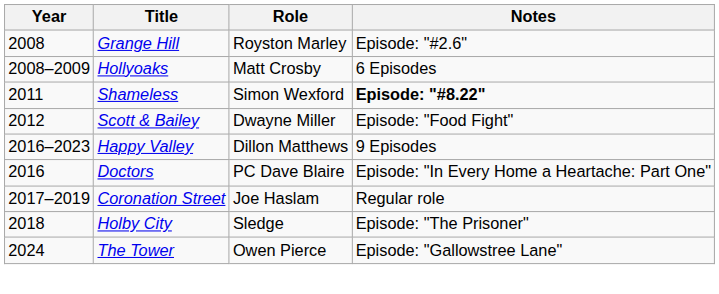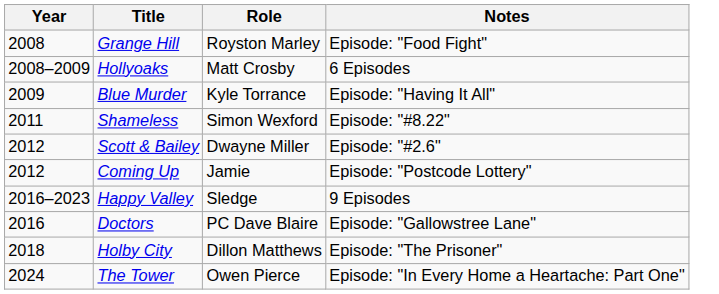Grange Hill | Notes: Episode: "#2.6" -> Episode: "Food Fight"
+ row: 2009 | Blue Murder | Kyle Torrance | Episode: "Having It All"
Shameless | Notes: bold -> normal
Scott & Bailey | Notes: Episode: "Food Fight" -> Episode: "#2.6"
+ row: 2012 | Coming Up | Jamie | Episode: "Postcode Lottery"
Happy Valley | Role: Dillon Matthews -> Sledge
Doctors | Notes: Episode: "In Every Home a Heartache: Part One" -> Episode: "Gallowstree Lane"
- row: 2017–2019 | Coronation Street | Joe Haslam | Regular role
Holby City | Role: Sledge -> Dillon Matthews
The Tower | Notes: Episode: "Gallowstree Lane" -> Episode: "In Every Home a Heartache: Part One"
